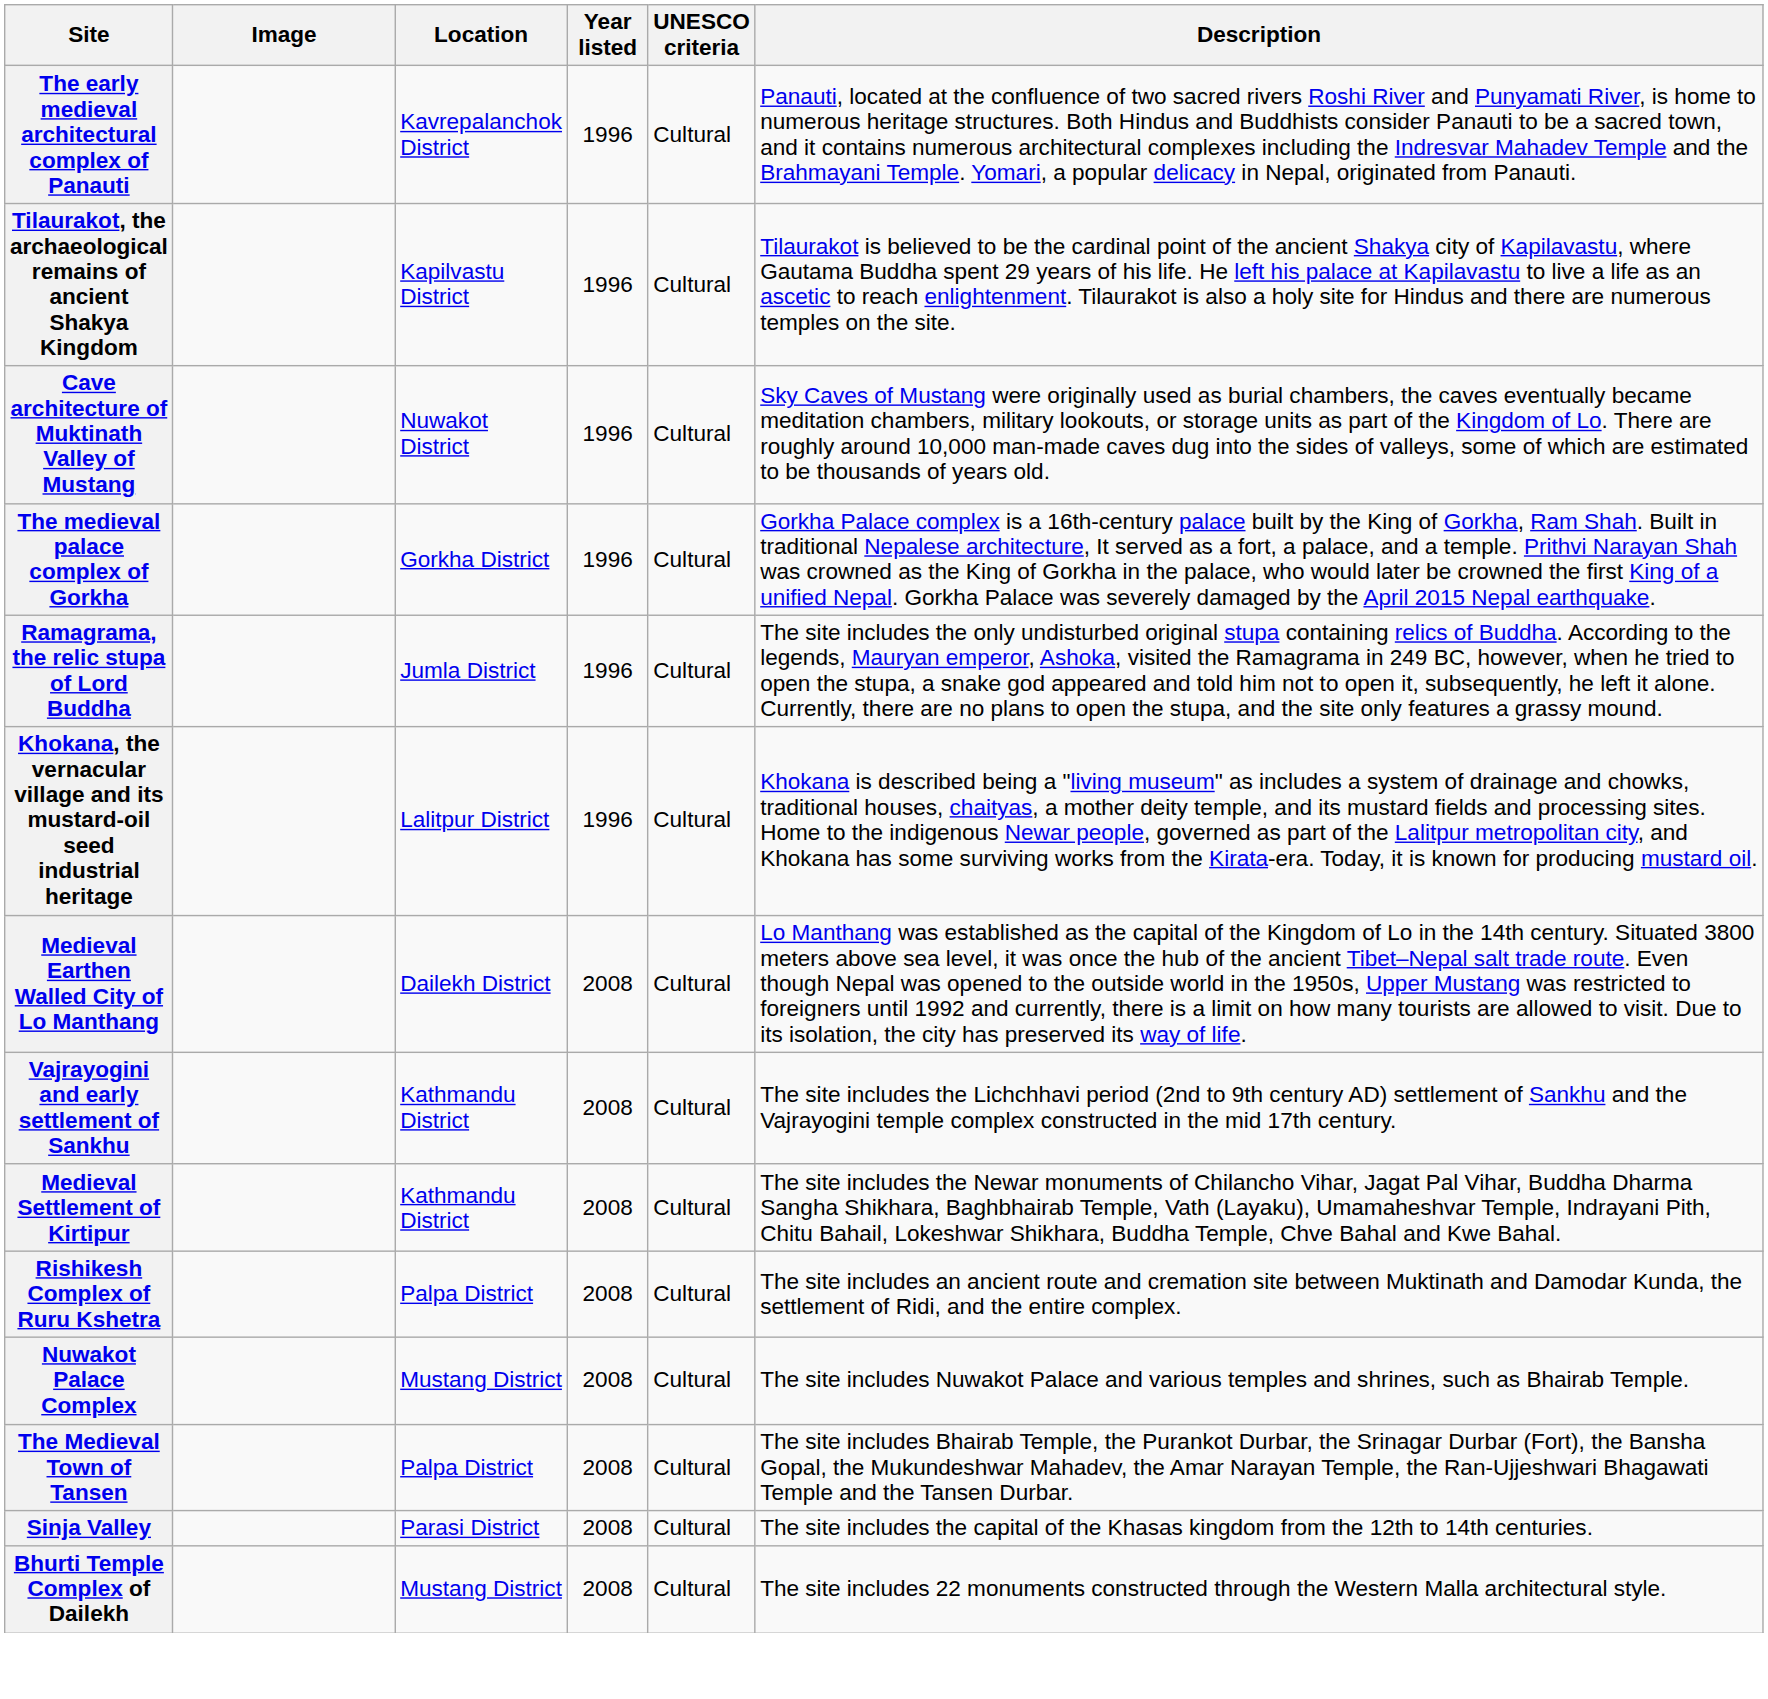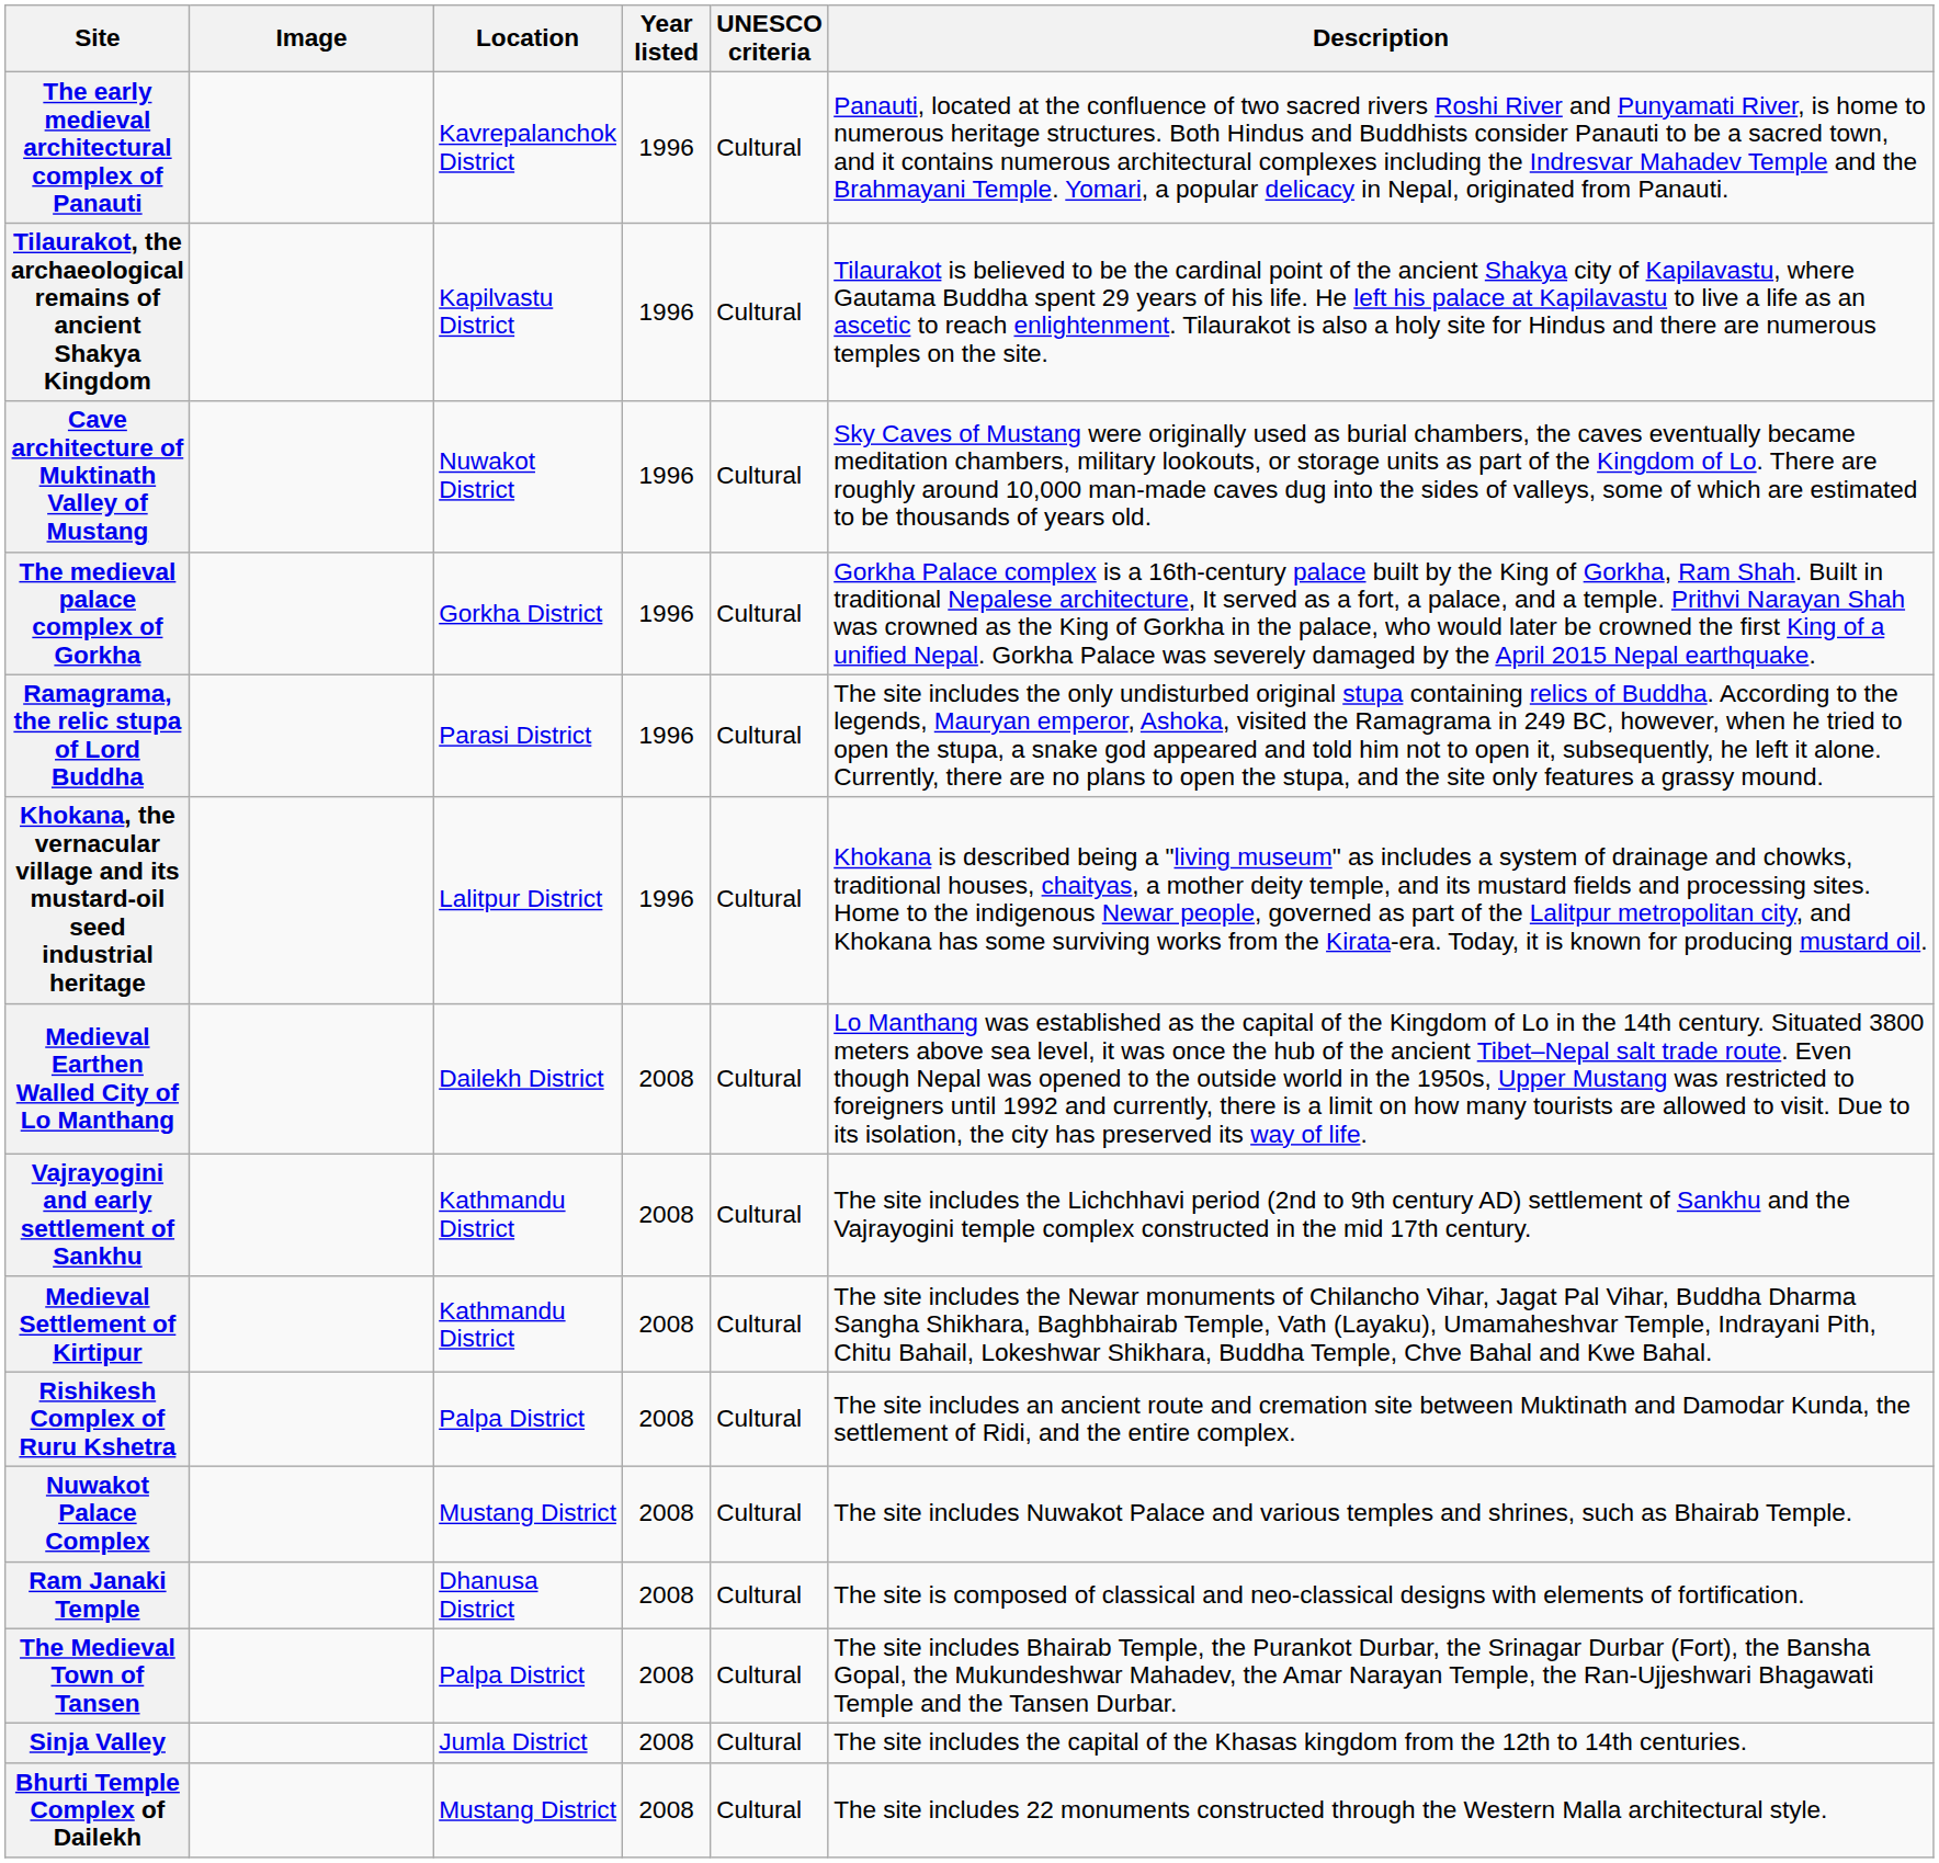Ramagrama, the relic stupa of Lord Buddha | Location: Jumla District -> Parasi District
+ row: Ram Janaki Temple | Dhanusa District | 2008 | Cultural | The site is composed of classical and neo-classical designs with elements of fortification.
Sinja Valley | Location: Parasi District -> Jumla District
